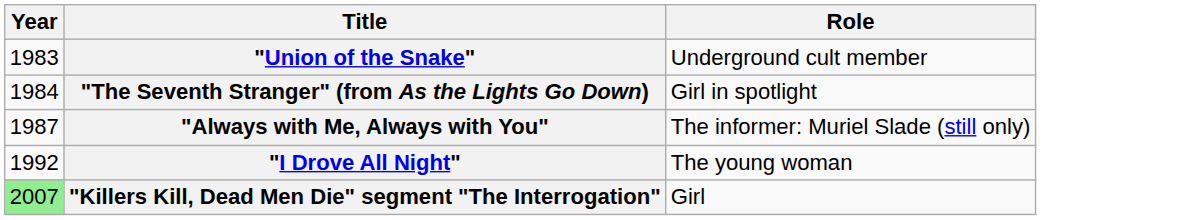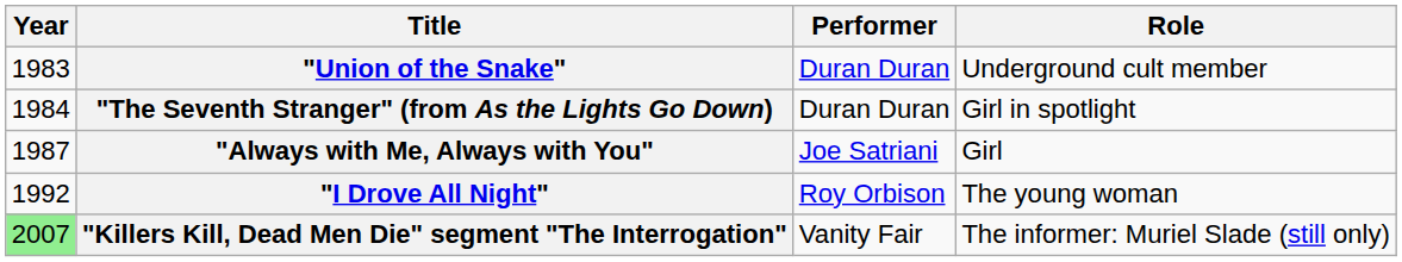+ column: Performer | Duran Duran | Duran Duran | Joe Satriani | Roy Orbison | Vanity Fair
"Always with Me, Always with You" | Role: The informer: Muriel Slade (still only) -> Girl
"Killers Kill, Dead Men Die" segment "The Interrogation" | Role: Girl -> The informer: Muriel Slade (still only)
